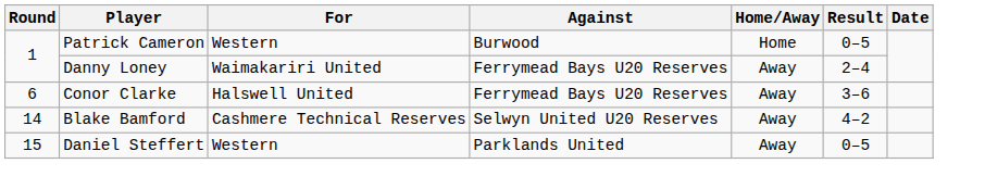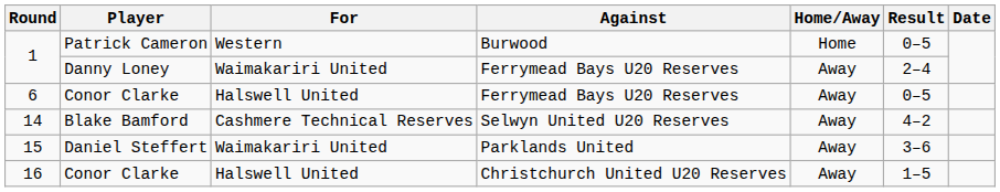6 | Result: 3–6 -> 0–5
15 | For: Western -> Waimakariri United
15 | Result: 0–5 -> 3–6
+ row: 16 | Conor Clarke | Halswell United | Christchurch United U20 Reserves | Away | 1–5
